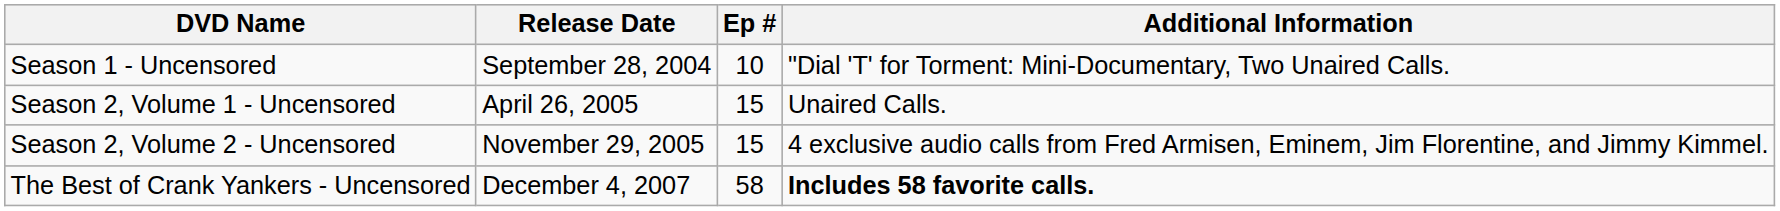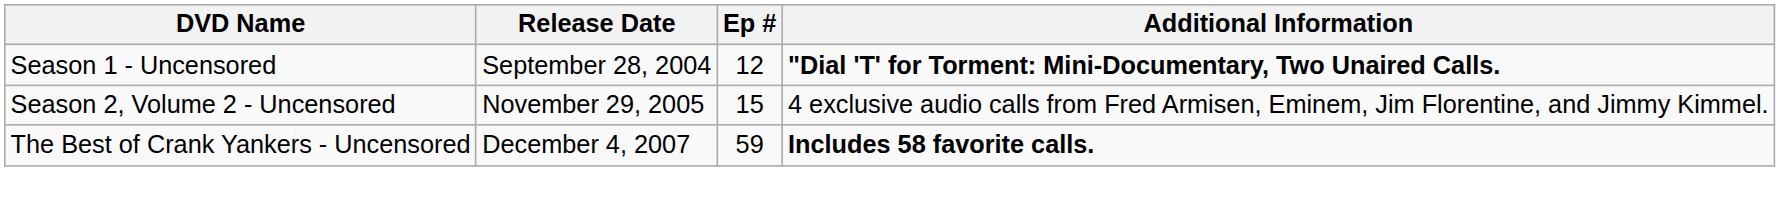Season 1 - Uncensored | Ep #: 10 -> 12
Season 1 - Uncensored | Additional Information: normal -> bold
- row: Season 2, Volume 1 - Uncensored | April 26, 2005 | 15 | Unaired Calls.
The Best of Crank Yankers - Uncensored | Ep #: 58 -> 59
